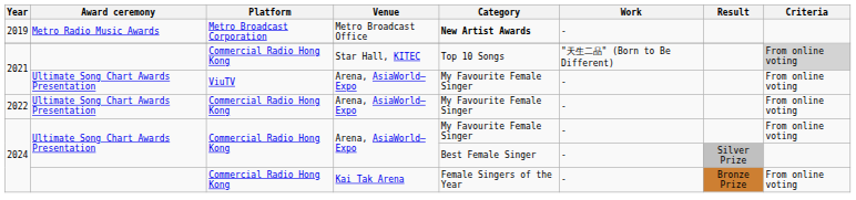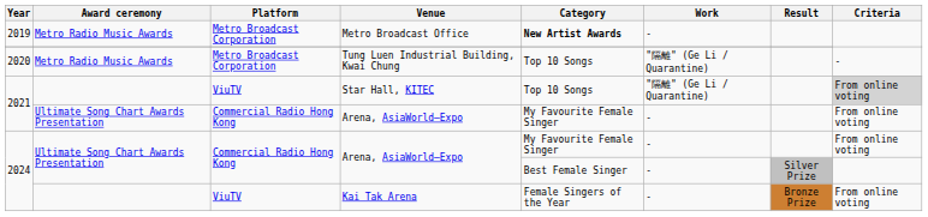+ row: 2020 | Metro Radio Music Awards | Metro Broadcast Corporation | Tung Luen Industrial Building, Kwai Chung | Top 10 Songs | "隔離" (Ge Li / Quarantine) | -
2021 / Star Hall, KITEC | Platform: Commercial Radio Hong Kong -> ViuTV
2021 / Star Hall, KITEC | Work: "天生二品" (Born to Be Different) -> "隔離" (Ge Li / Quarantine)
2021 / Arena, AsiaWorld–Expo | Platform: ViuTV -> Commercial Radio Hong Kong
- row: 2022 | Ultimate Song Chart Awards Presentation | Commercial Radio Hong Kong | Arena, AsiaWorld–Expo | My Favourite Female Singer | - | From online voting
2024 / Kai Tak Arena | Platform: Commercial Radio Hong Kong -> ViuTV
